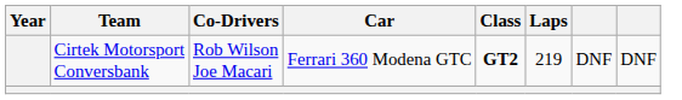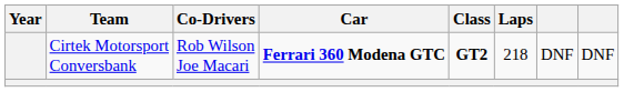Cirtek Motorsport Conversbank | Car: normal -> bold
Cirtek Motorsport Conversbank | Laps: 219 -> 218
